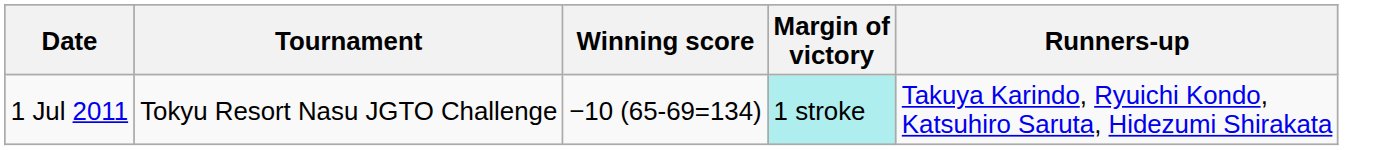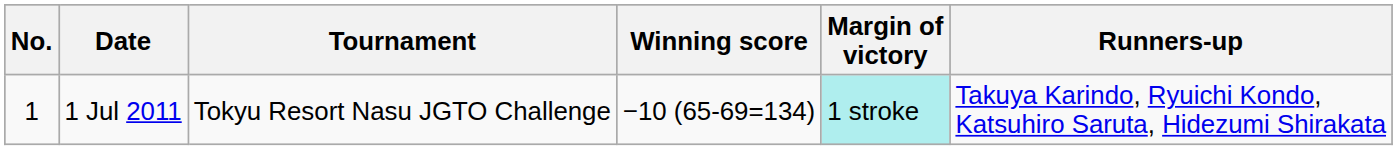+ column: No. | 1
